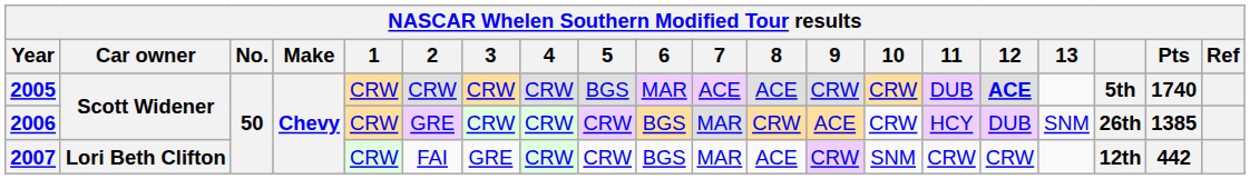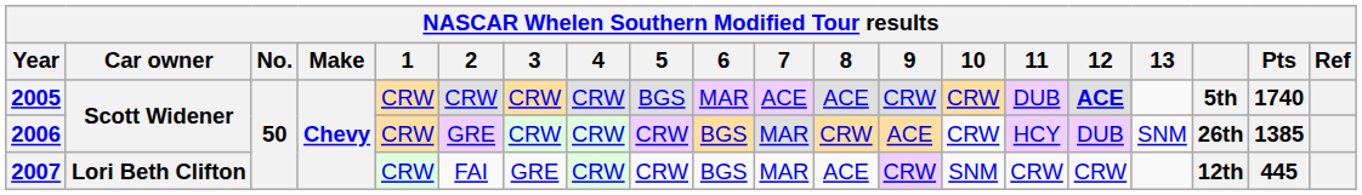2007 | Pts: 442 -> 445
